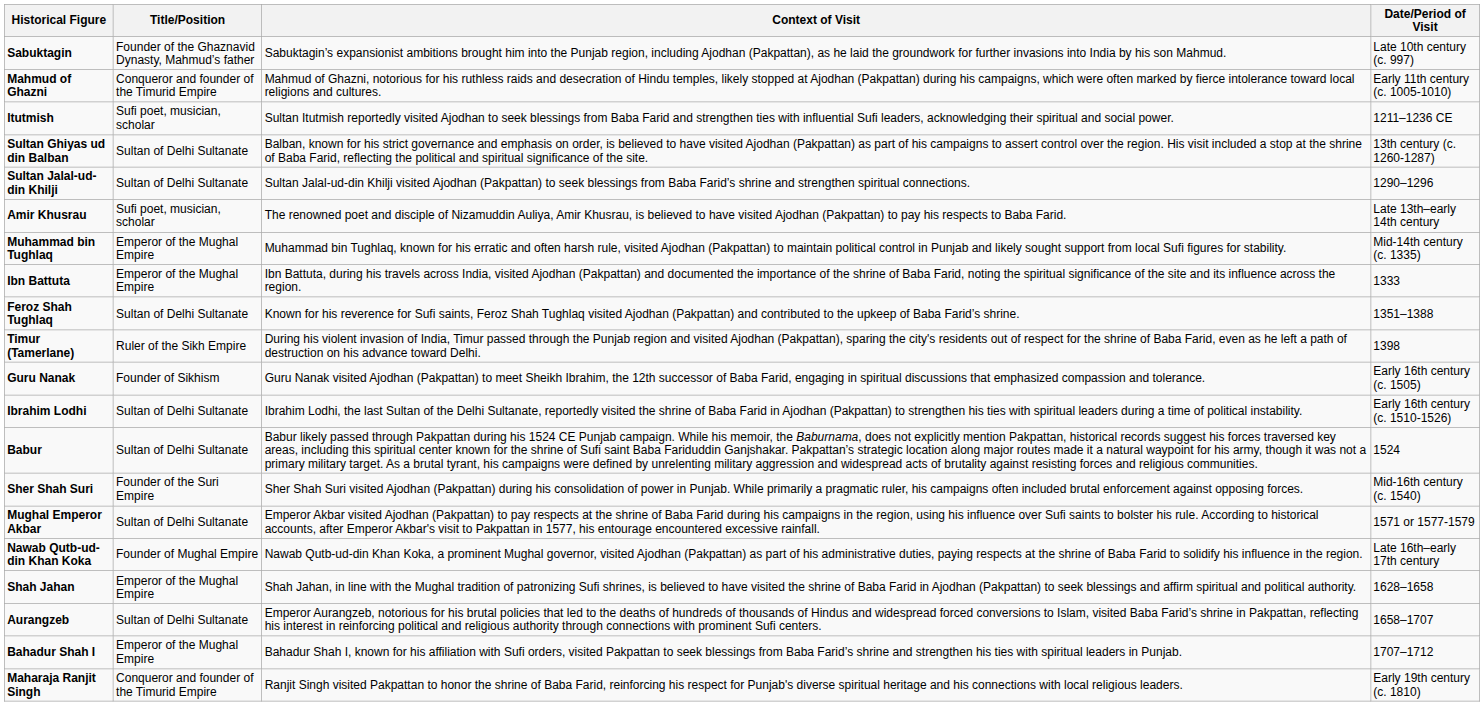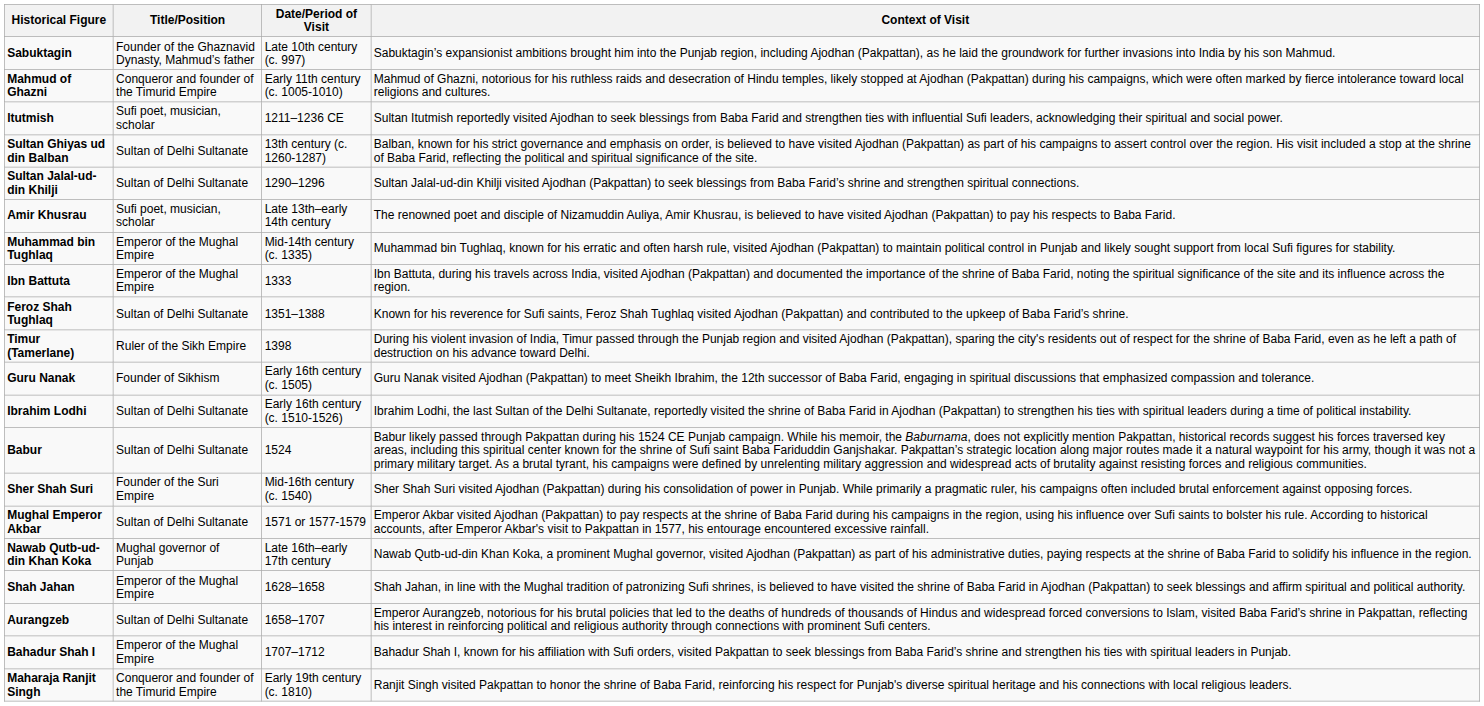columns swapped: Date/Period of Visit <-> Context of Visit
Nawab Qutb-ud-din Khan Koka | Title/Position: Founder of Mughal Empire -> Mughal governor of Punjab
